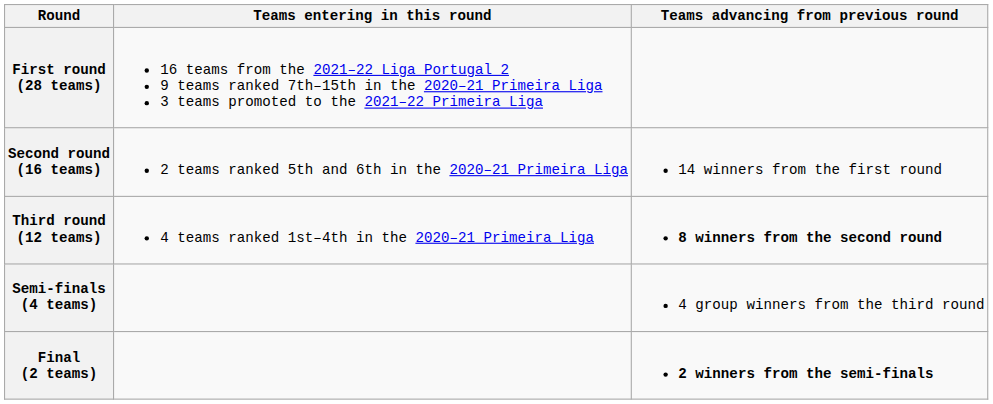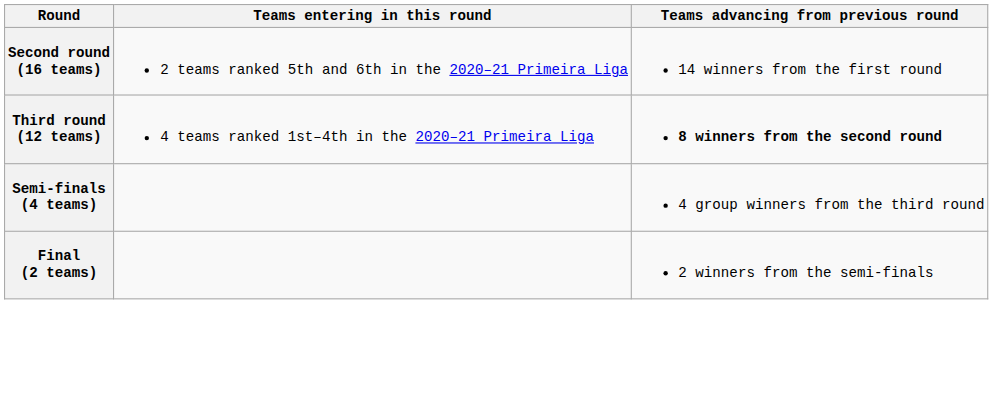- row: First round (28 teams) | 16 teams from the 2021–22 Liga Portugal 2 9 teams ranked 7th–15th in the 2020–21 Primeira Liga 3 teams promoted to the 2021–22 Primeira Liga
Final (2 teams) | Teams advancing from previous round: bold -> normal
